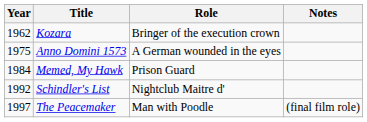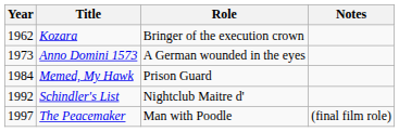Anno Domini 1573 | Year: 1975 -> 1973
